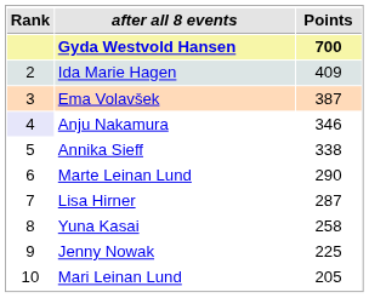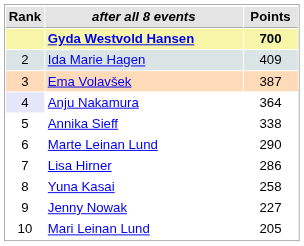Anju Nakamura | Points: 346 -> 364
Lisa Hirner | Points: 287 -> 286
Jenny Nowak | Points: 225 -> 227
